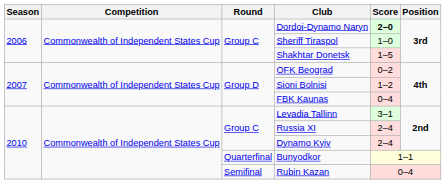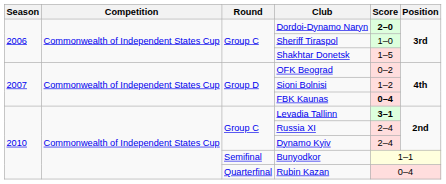FBK Kaunas | Score: normal -> bold
Levadia Tallinn | Score: normal -> bold
Bunyodkor | Round: Quarterfinal -> Semifinal
Rubin Kazan | Round: Semifinal -> Quarterfinal
